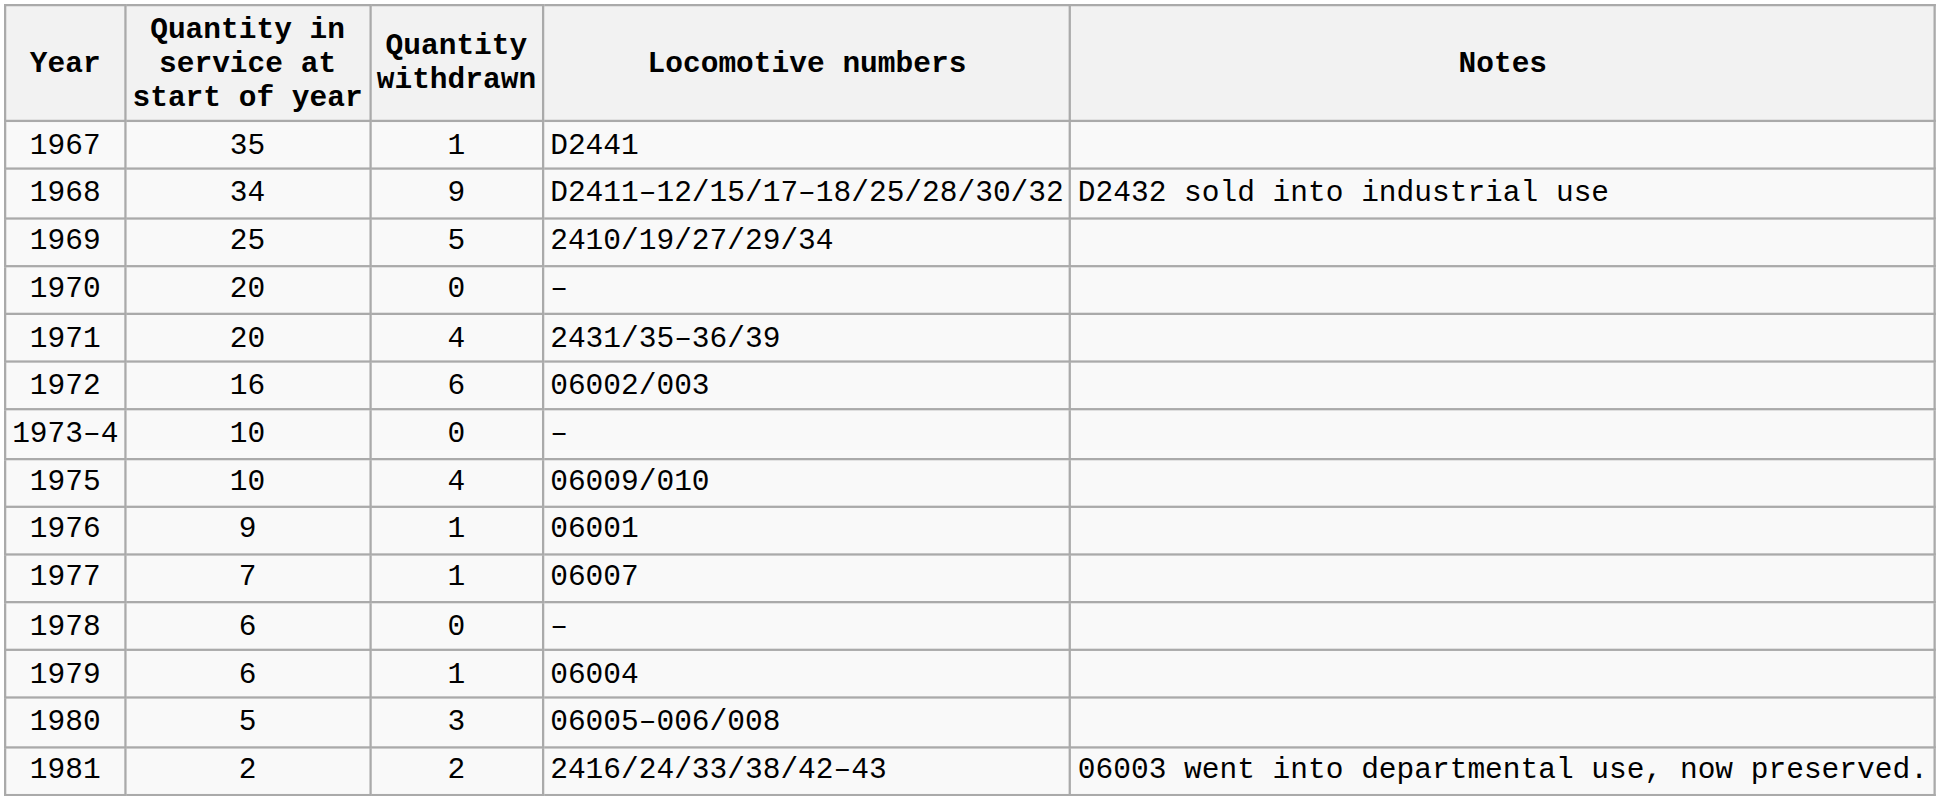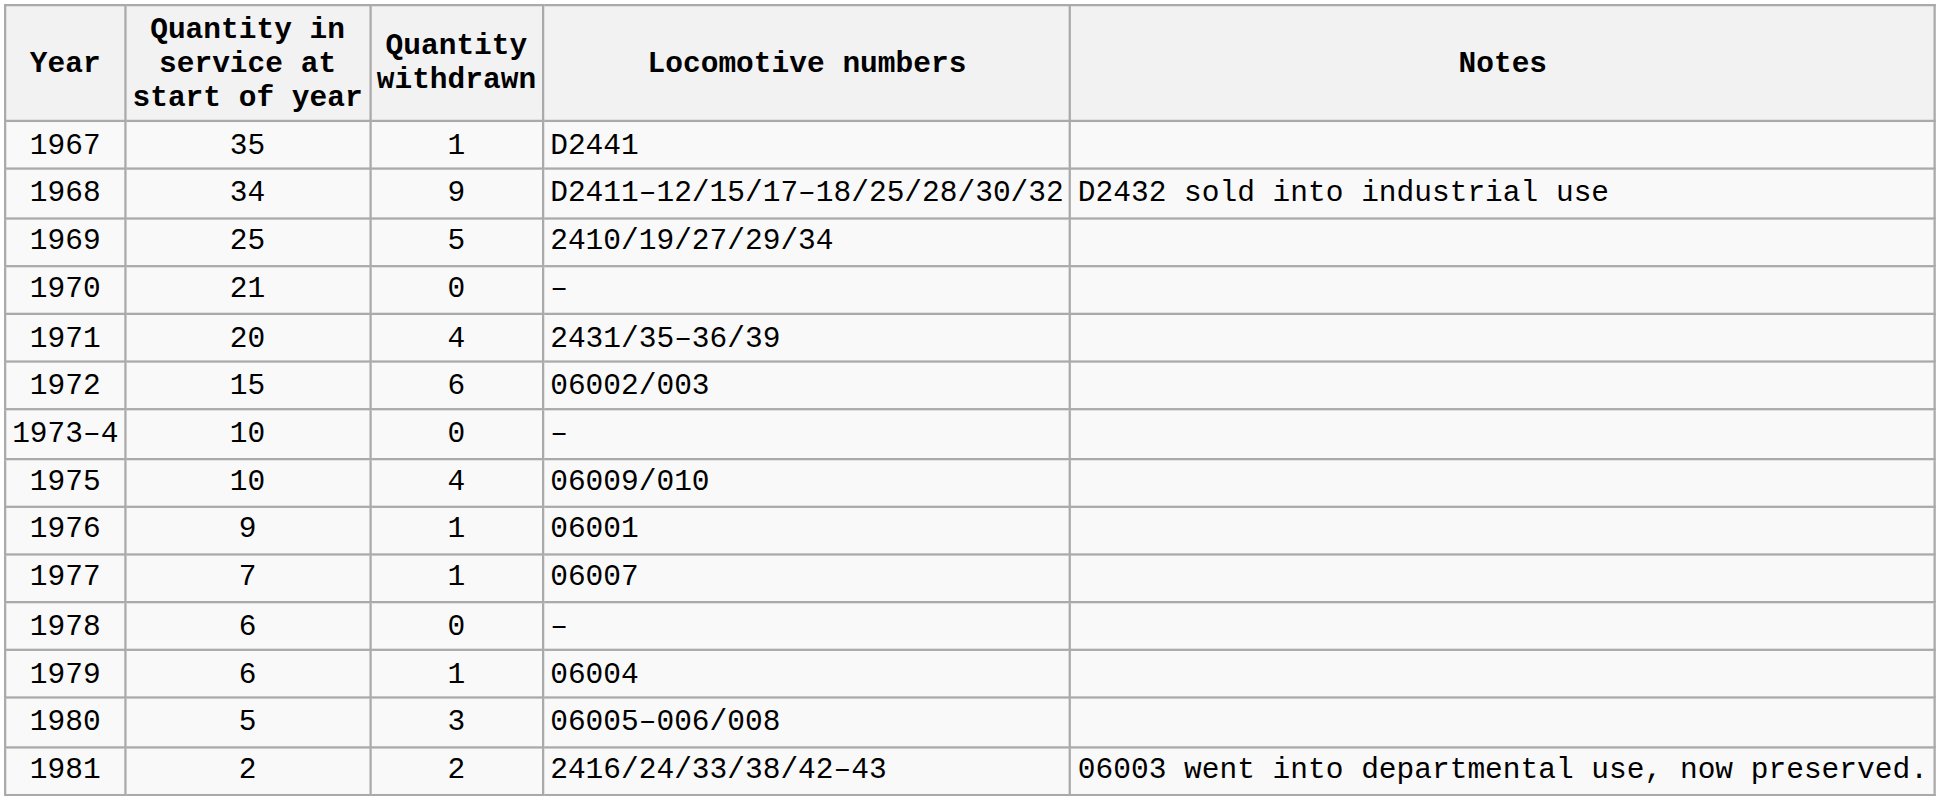1970 | Quantity in service at start of year: 20 -> 21
1972 | Quantity in service at start of year: 16 -> 15
